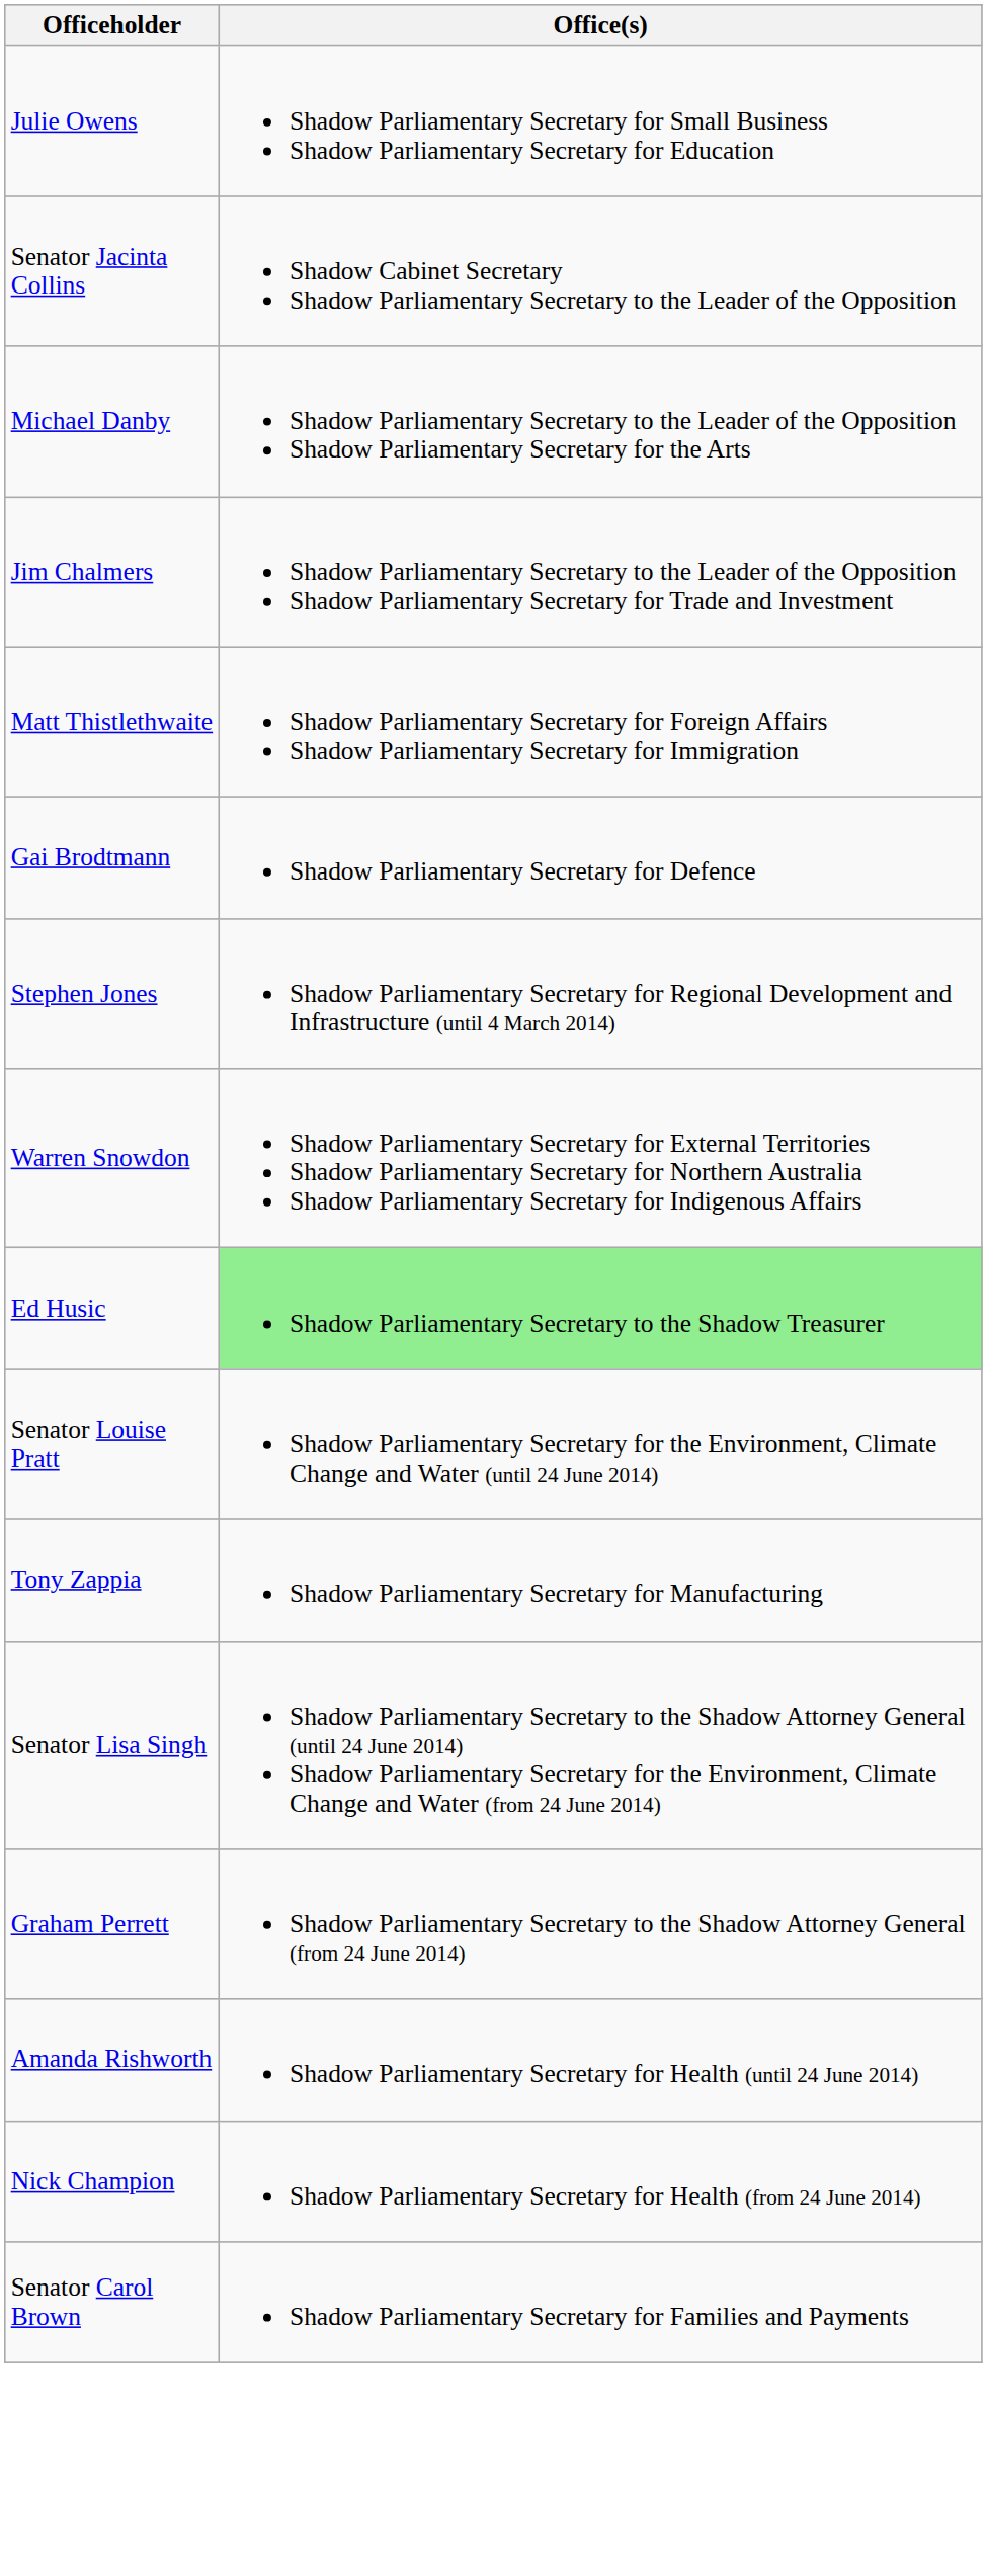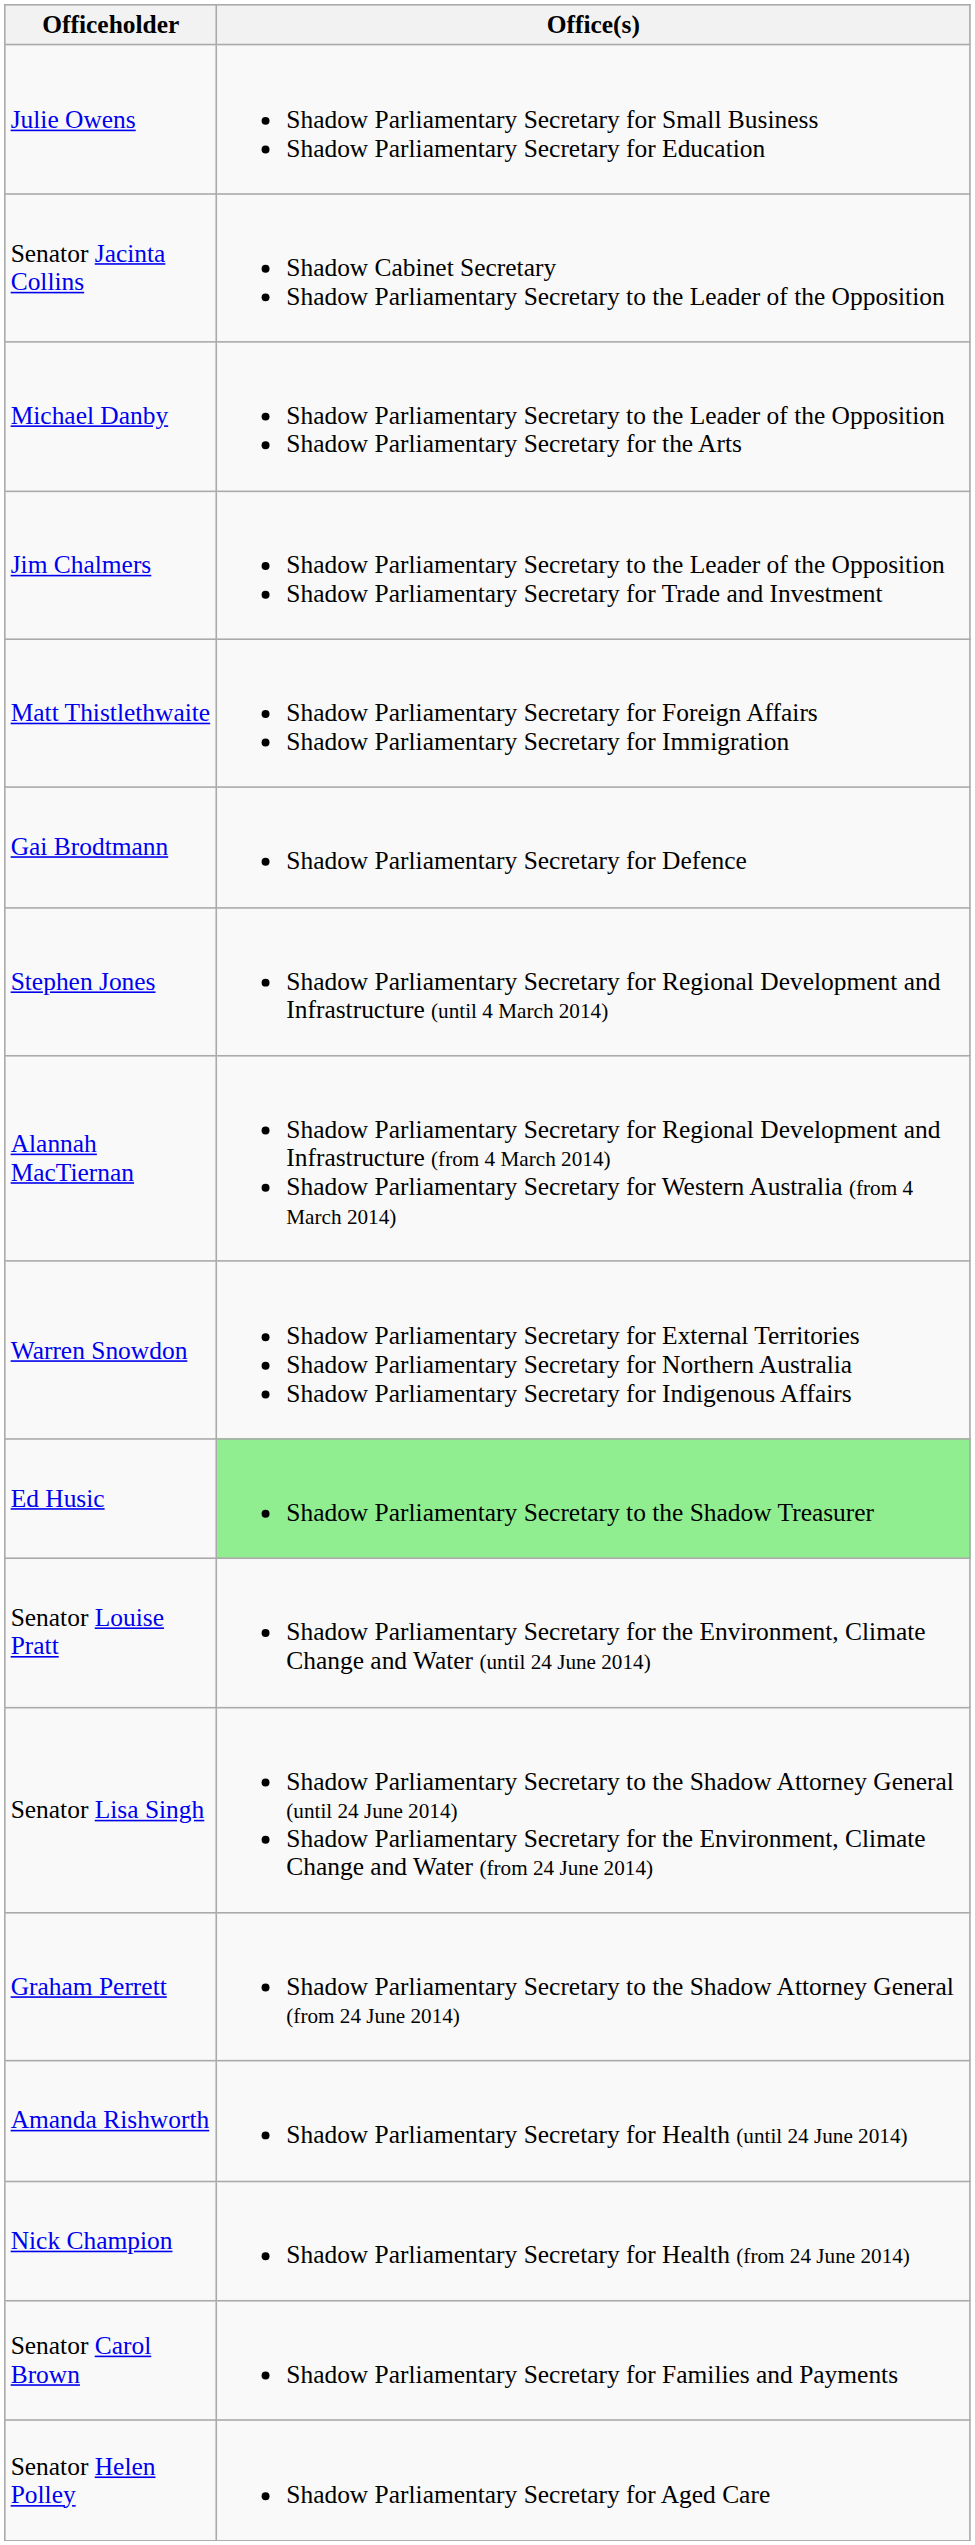+ row: Alannah MacTiernan | Shadow Parliamentary Secretary for Regional Development and Infrastructure (from 4 March 2014) Shadow Parliamentary Secretary for Western Australia (from 4 March 2014)
- row: Tony Zappia | Shadow Parliamentary Secretary for Manufacturing
+ row: Senator Helen Polley | Shadow Parliamentary Secretary for Aged Care
